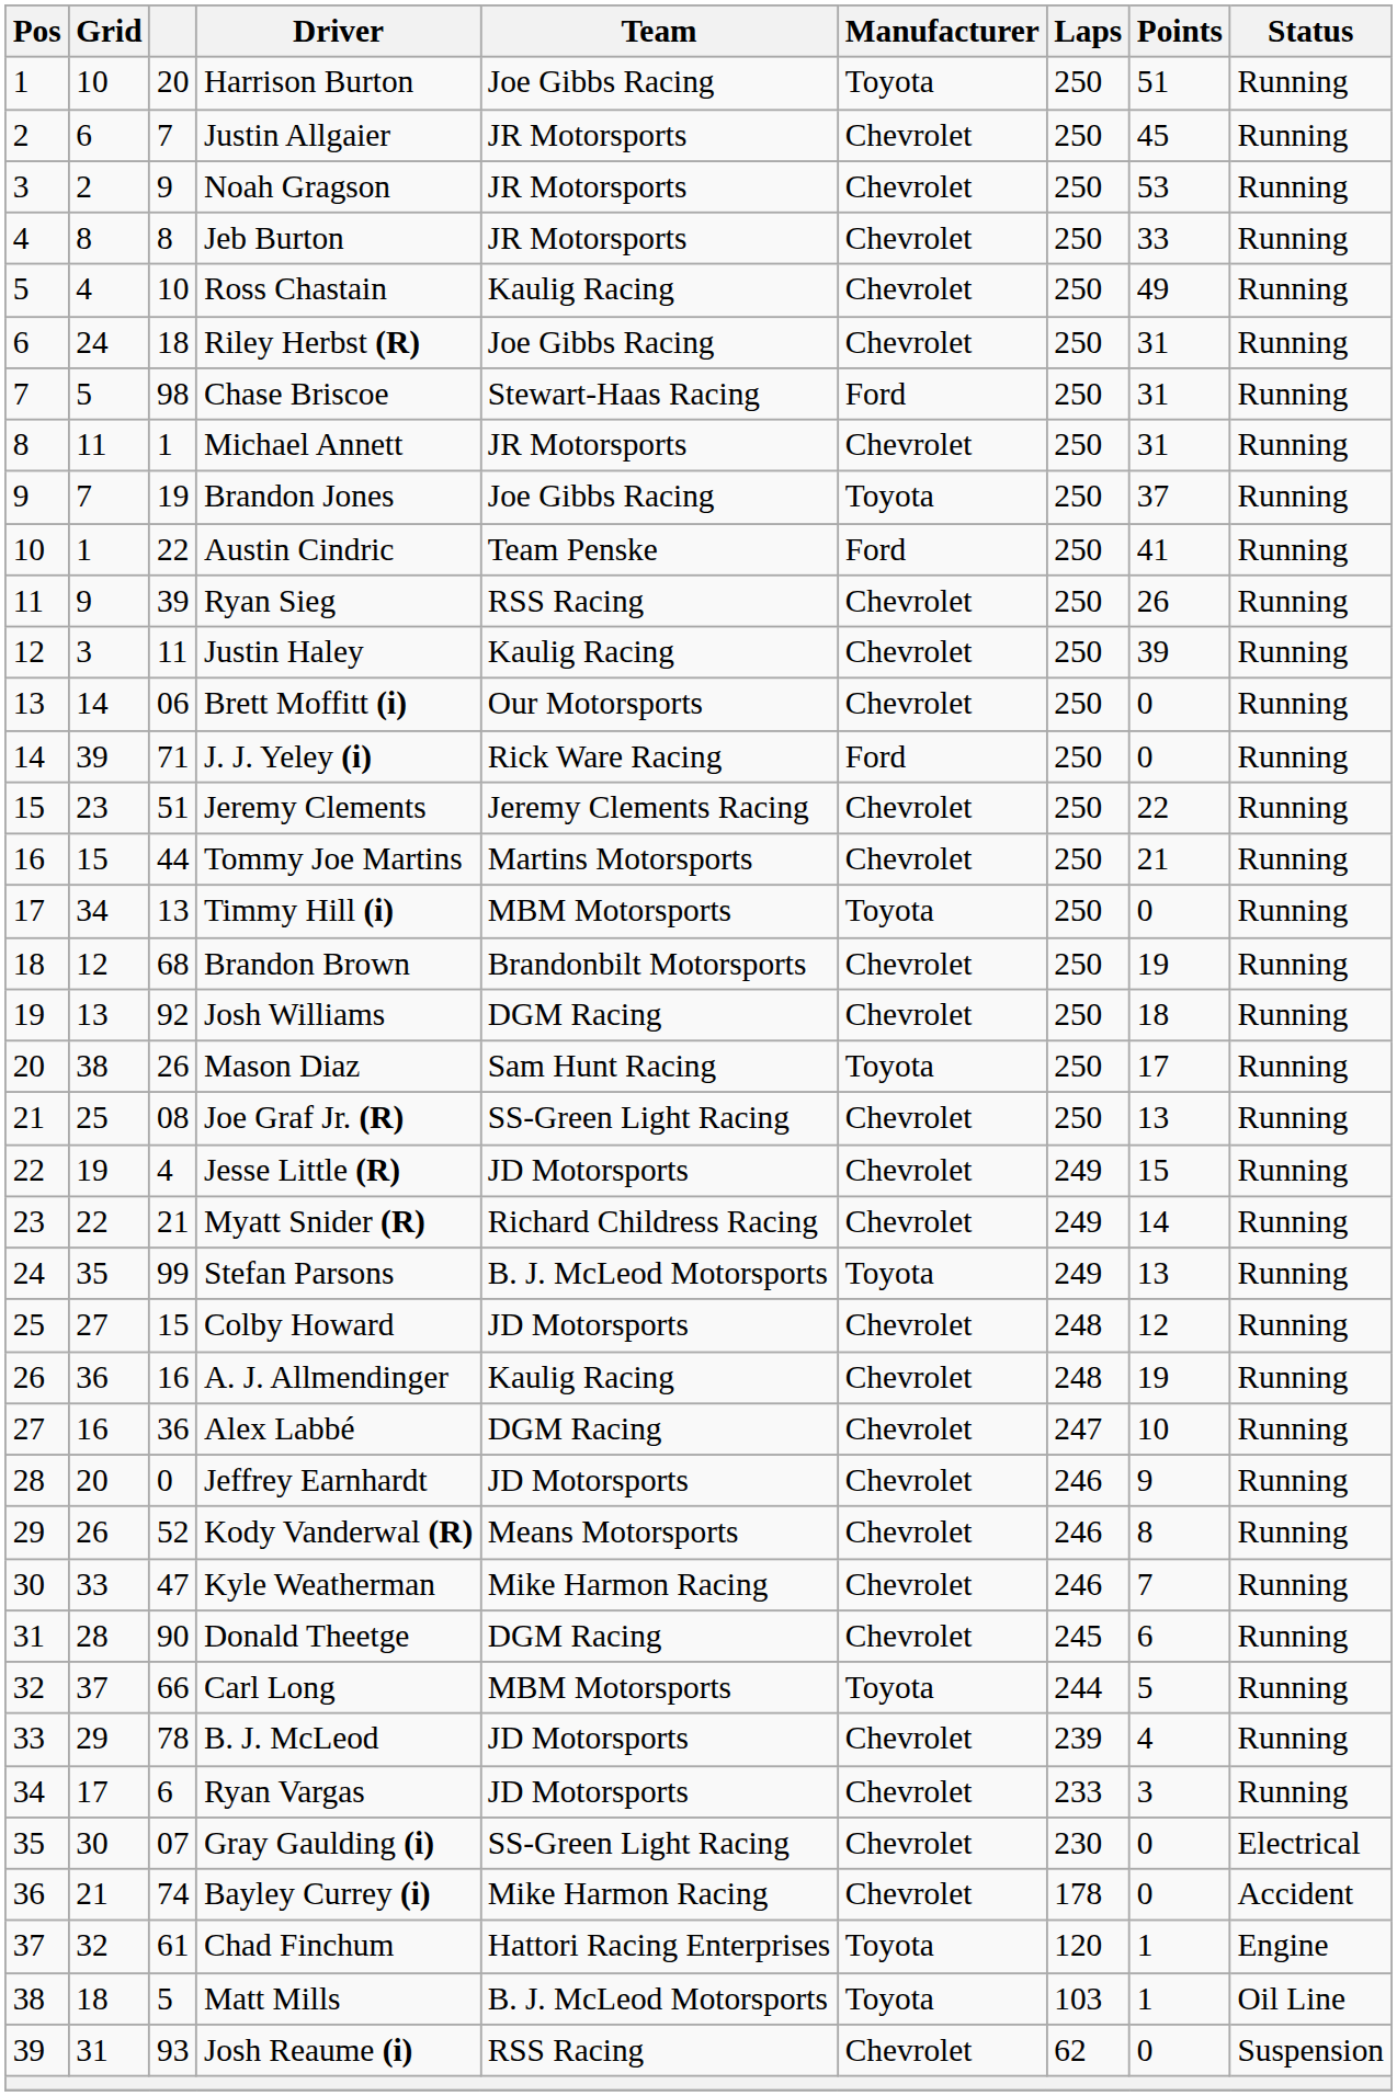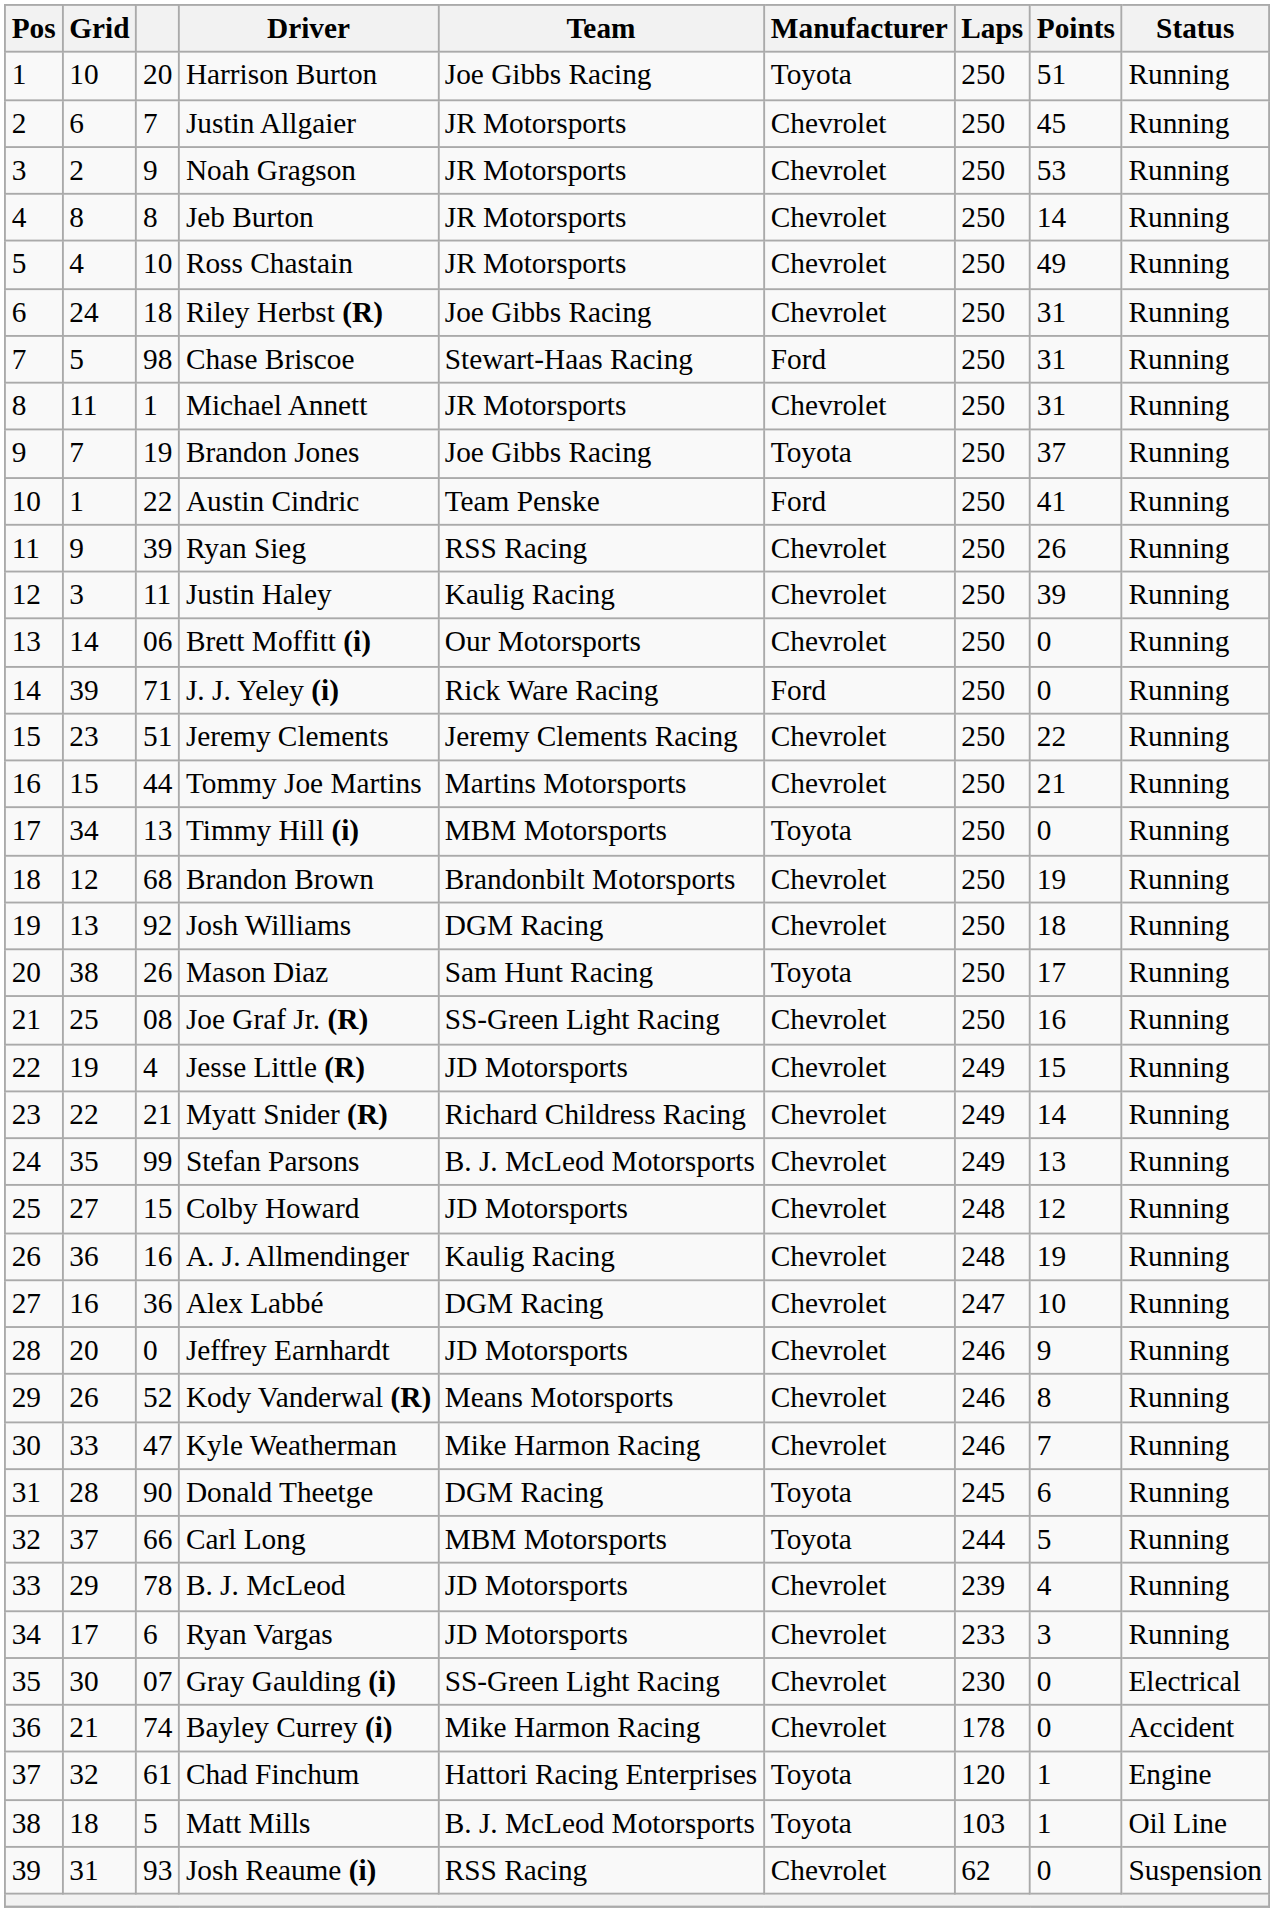Jeb Burton | Points: 33 -> 14
Ross Chastain | Team: Kaulig Racing -> JR Motorsports
Joe Graf Jr. (R) | Points: 13 -> 16
Stefan Parsons | Manufacturer: Toyota -> Chevrolet
Donald Theetge | Manufacturer: Chevrolet -> Toyota
